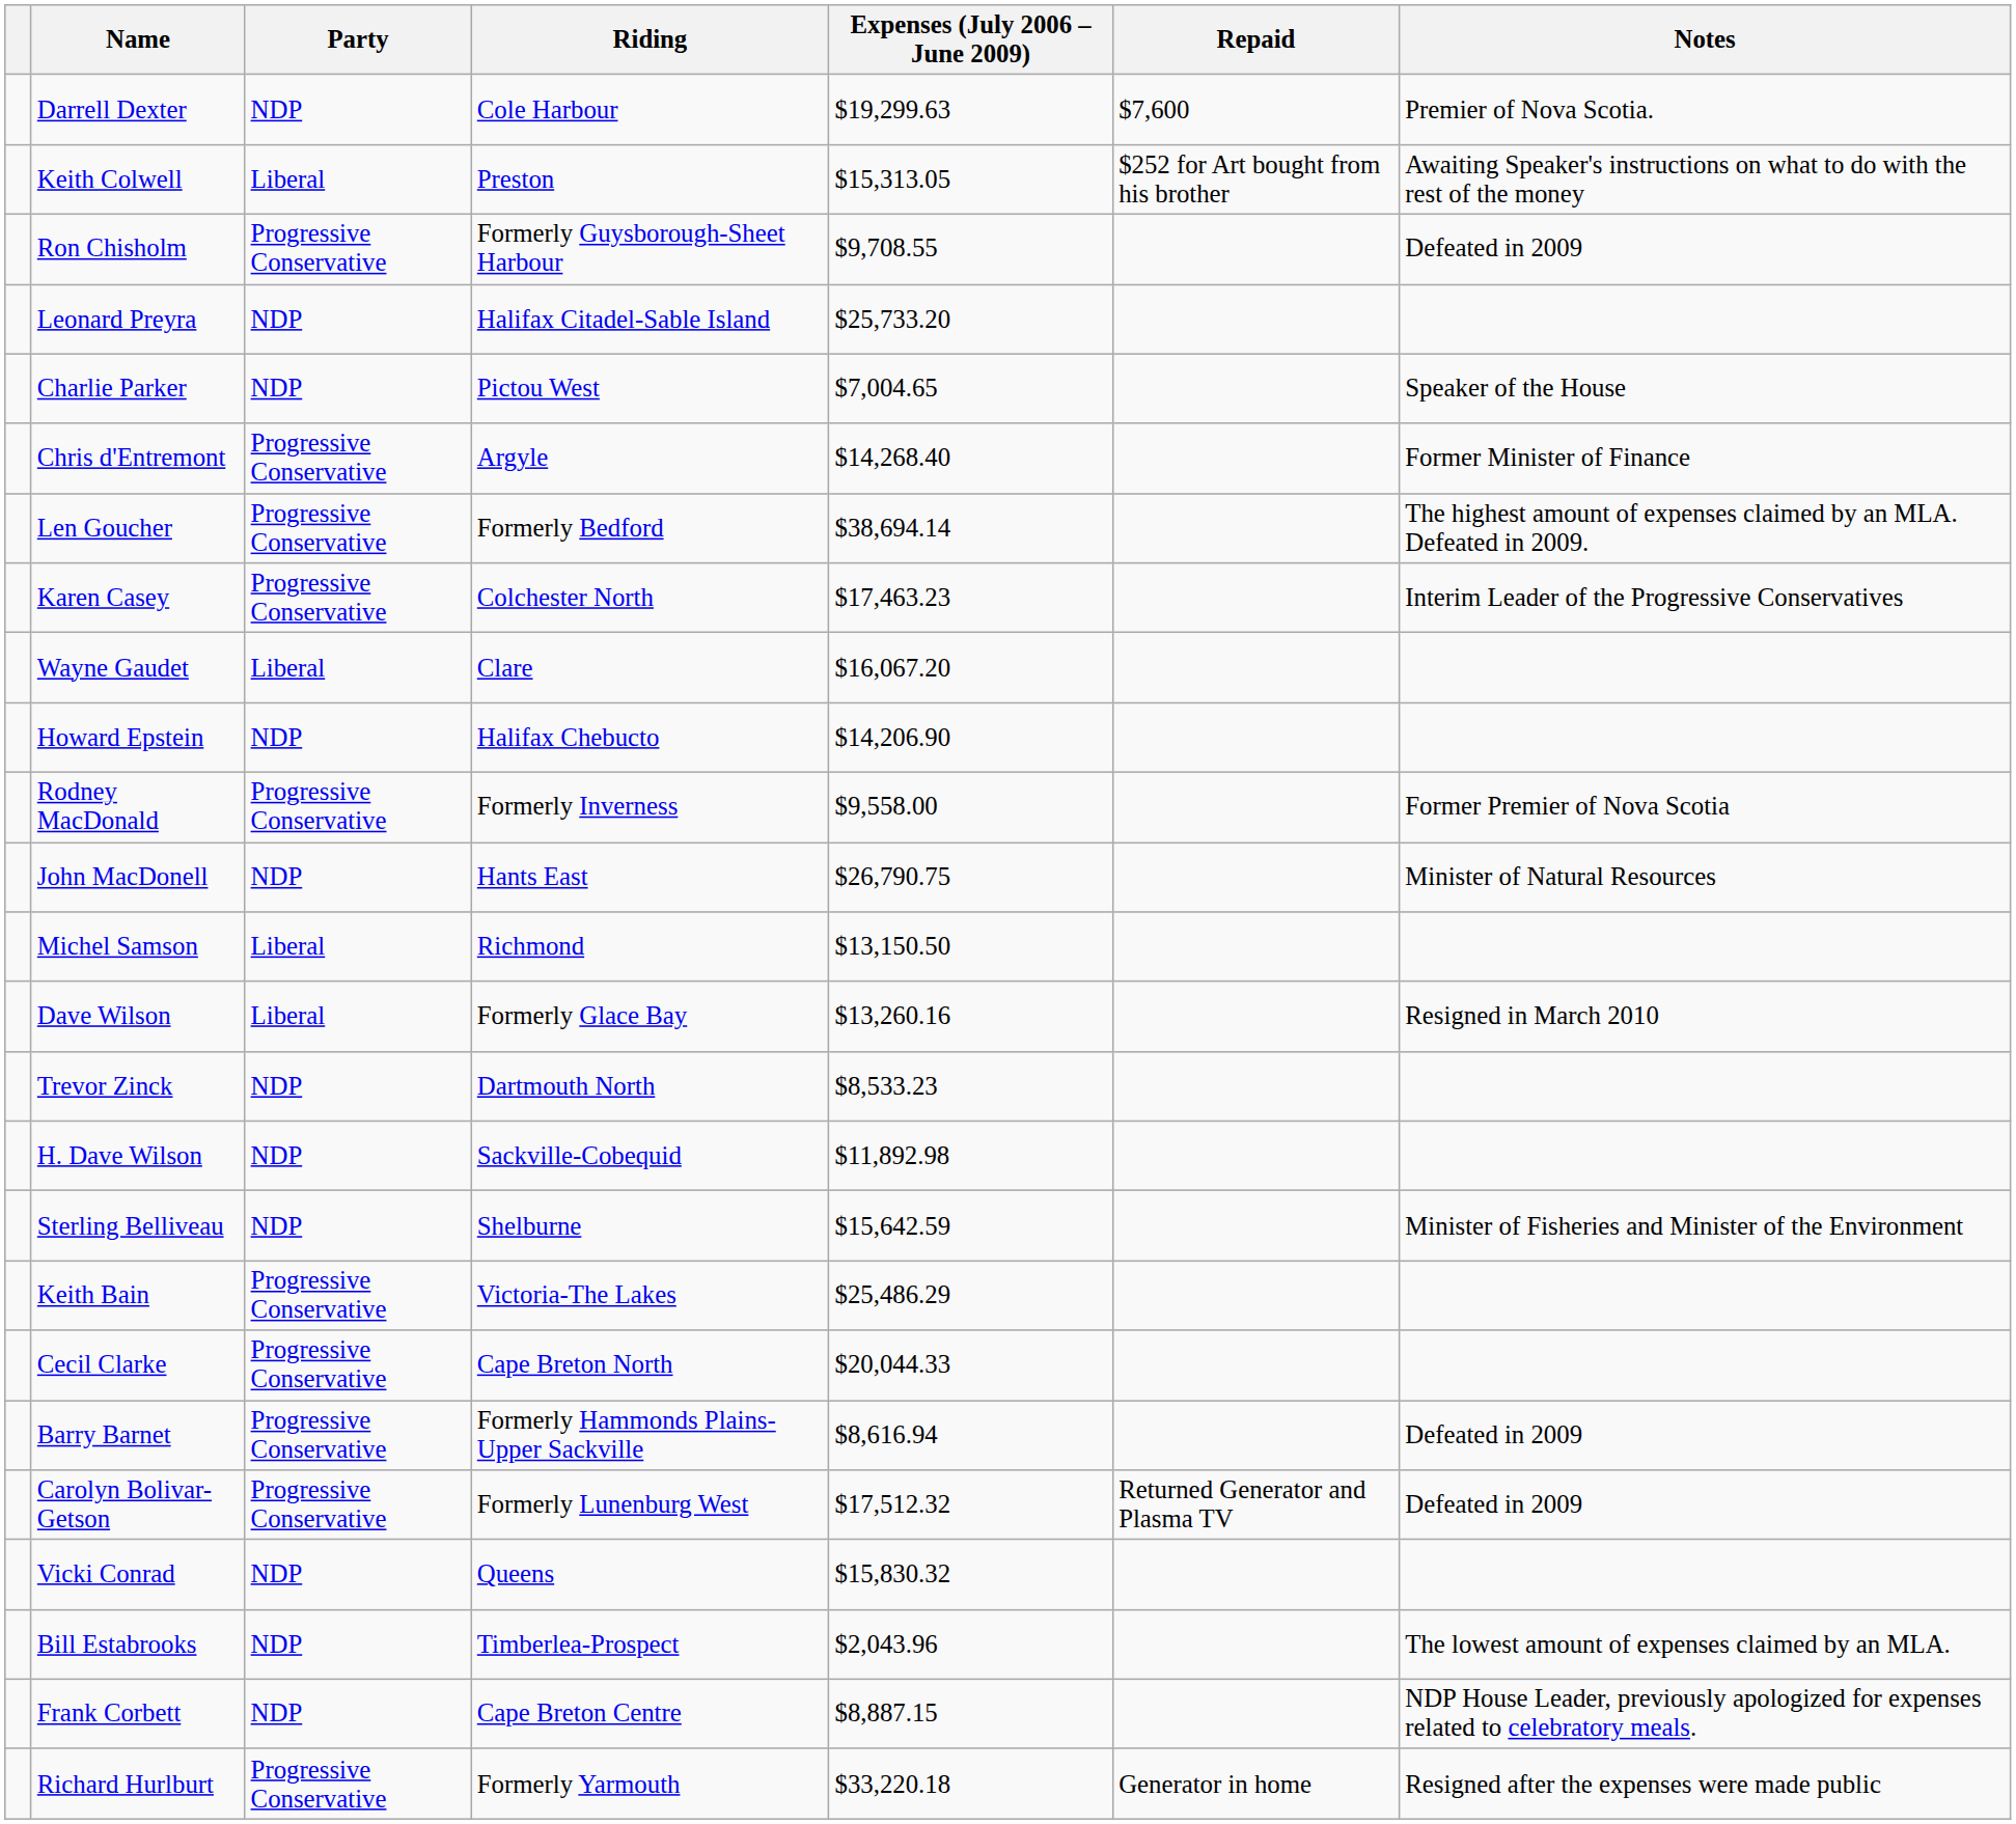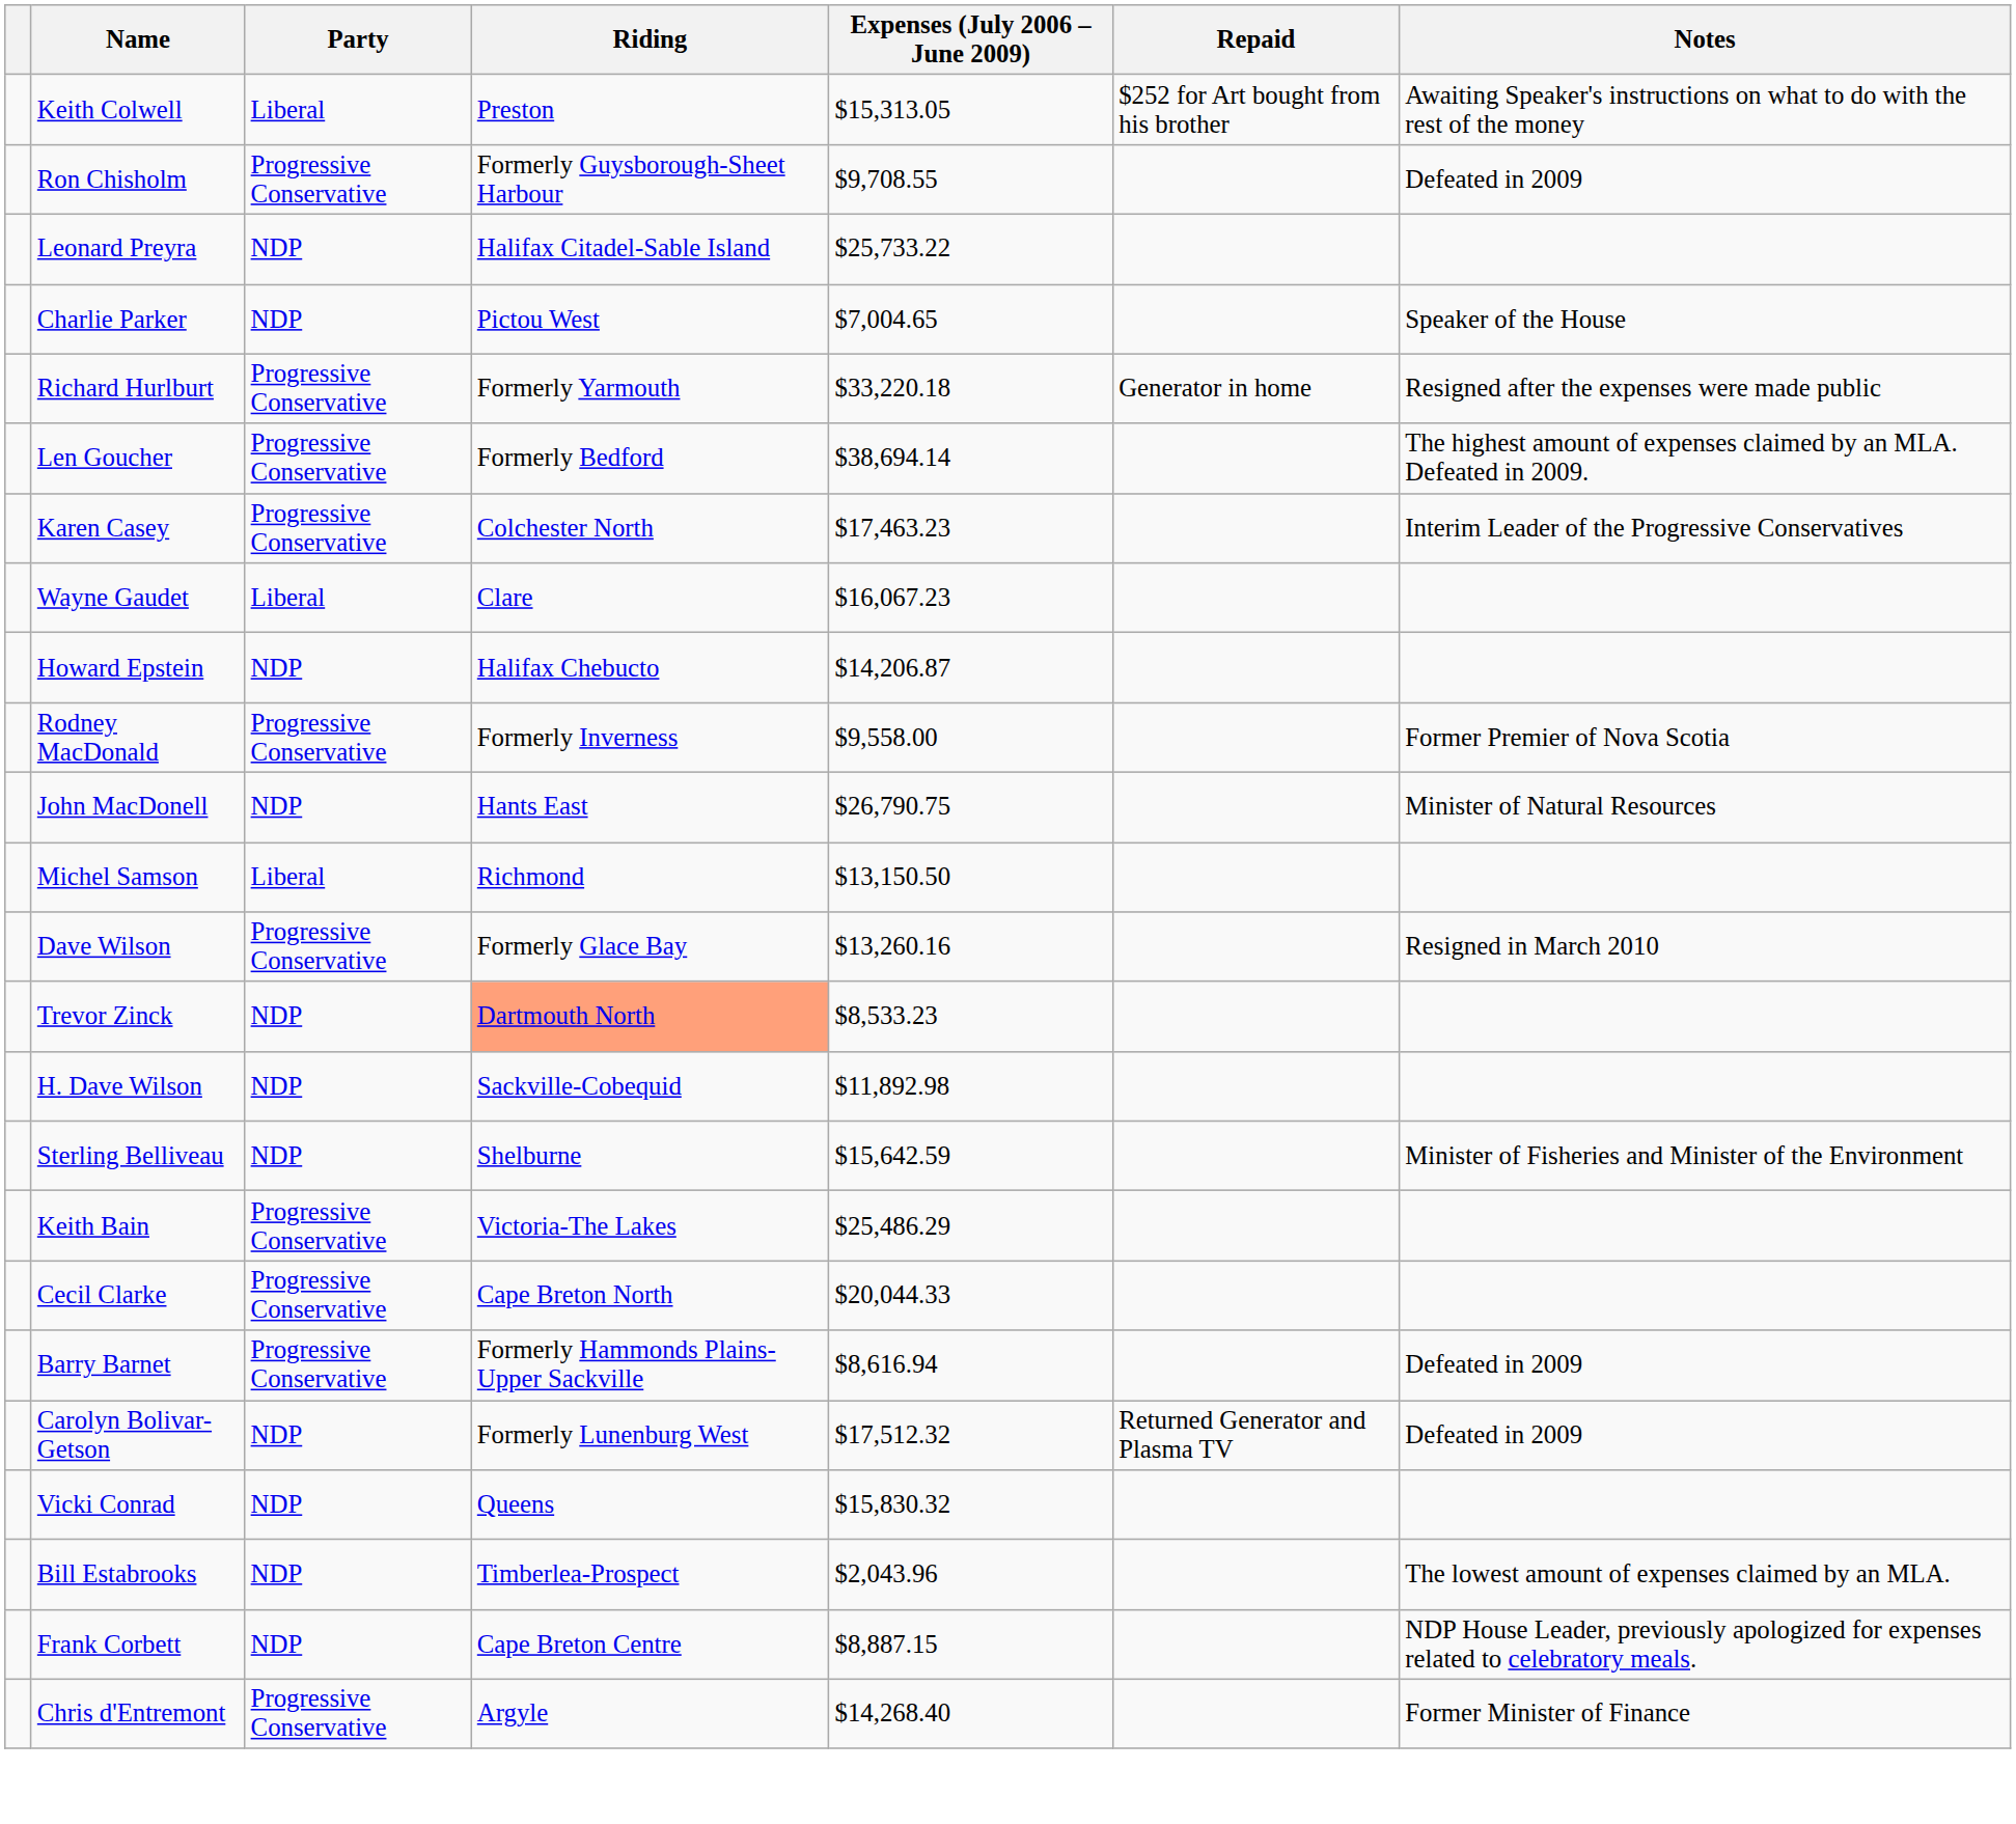- row: Darrell Dexter | NDP | Cole Harbour | $19,299.63 | $7,600 | Premier of Nova Scotia.
Leonard Preyra | Expenses (July 2006 – June 2009): $25,733.20 -> $25,733.22
rows swapped: Richard Hurlburt <-> Chris d'Entremont
Wayne Gaudet | Expenses (July 2006 – June 2009): $16,067.20 -> $16,067.23
Howard Epstein | Expenses (July 2006 – June 2009): $14,206.90 -> $14,206.87
Dave Wilson | Party: Liberal -> Progressive Conservative
Trevor Zinck | Riding: no background -> lightsalmon background
Carolyn Bolivar-Getson | Party: Progressive Conservative -> NDP
